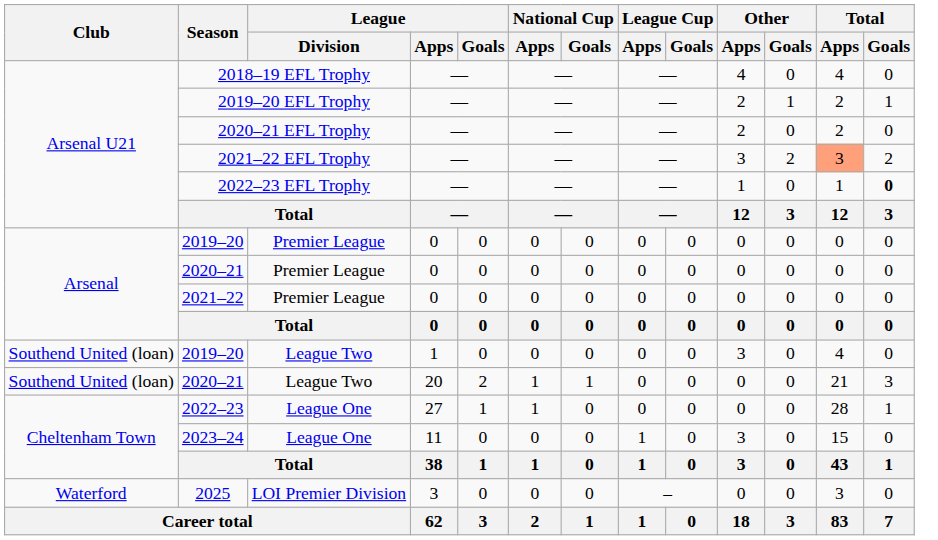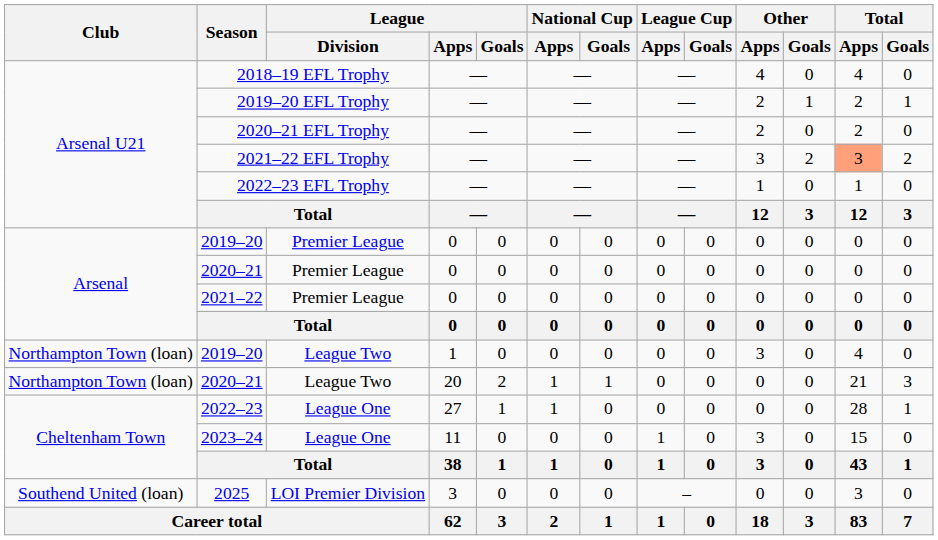2022–23 EFL Trophy | Total / Goals: bold -> normal
2019–20 / League Two | Club: Southend United (loan) -> Northampton Town (loan)
2020–21 / League Two | Club: Southend United (loan) -> Northampton Town (loan)
2025 | Club: Waterford -> Southend United (loan)
